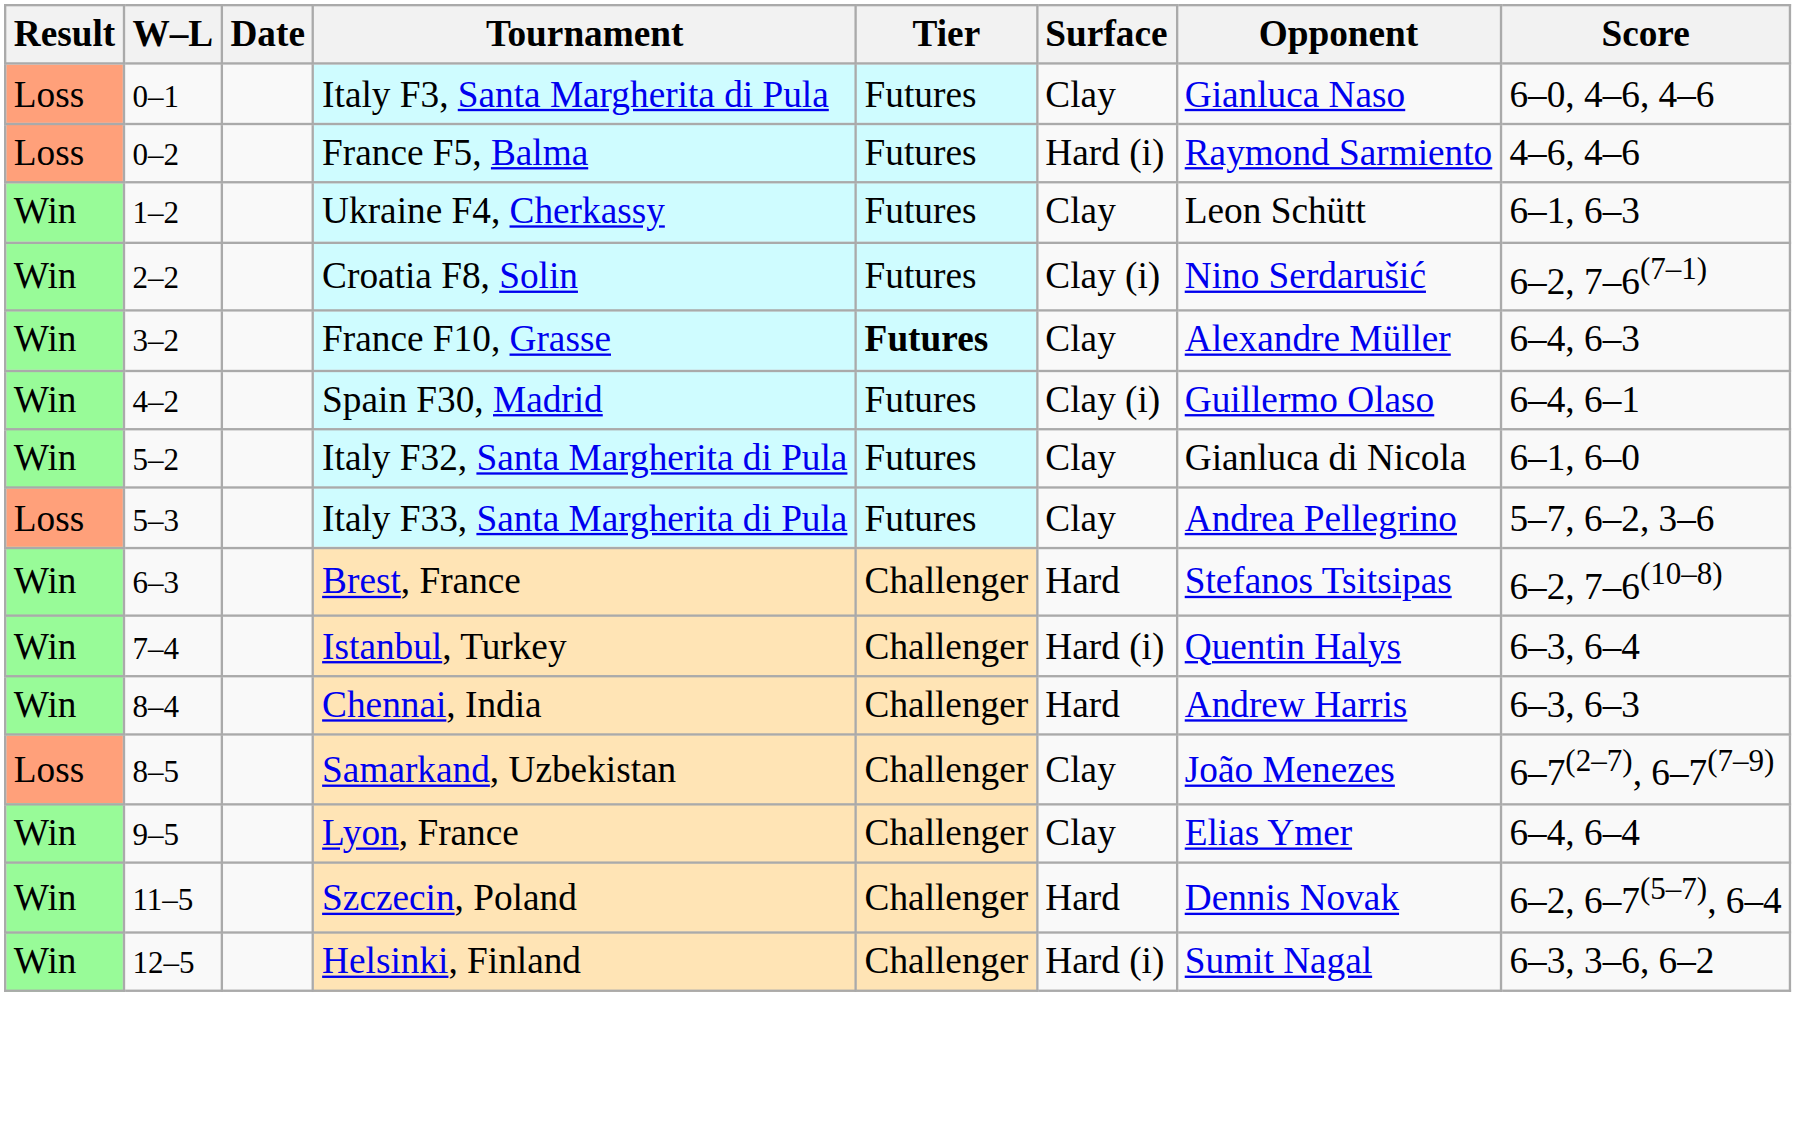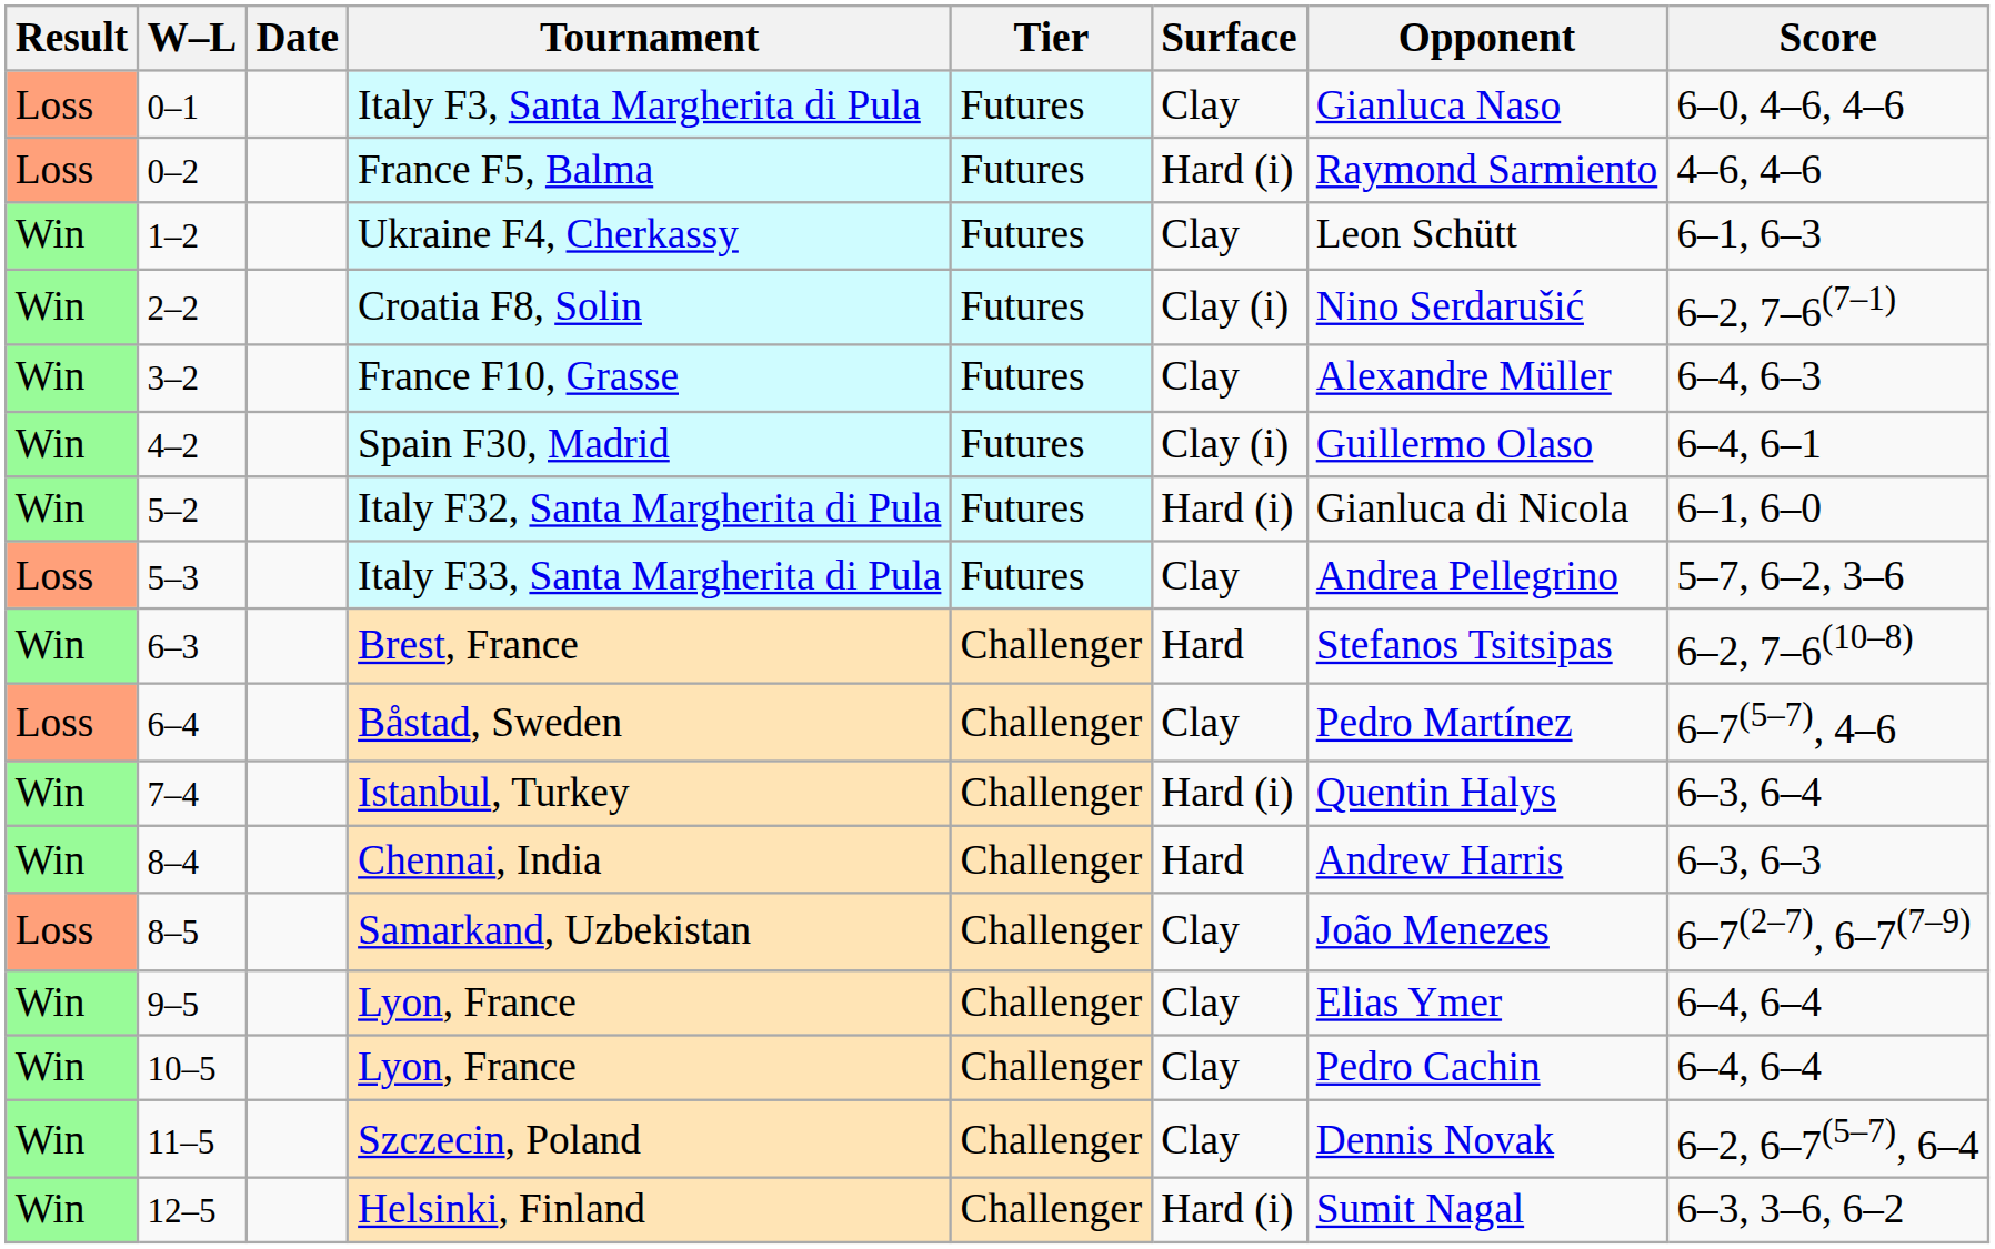France F10, Grasse | Tier: bold -> normal
Italy F32, Santa Margherita di Pula | Surface: Clay -> Hard (i)
+ row: Loss | 6–4 | Båstad, Sweden | Challenger | Clay | Pedro Martínez | 6–7(5–7), 4–6
+ row: Win | 10–5 | Lyon, France | Challenger | Clay | Pedro Cachin | 6–4, 6–4
Szczecin, Poland | Surface: Hard -> Clay
